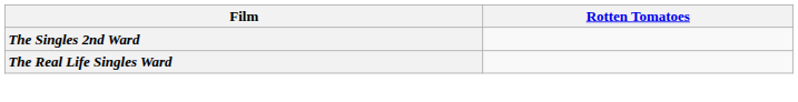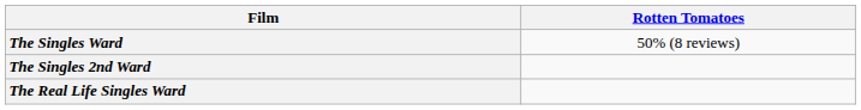+ row: The Singles Ward | 50% (8 reviews)
